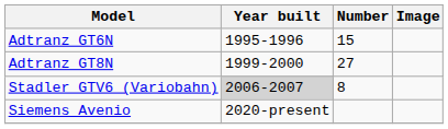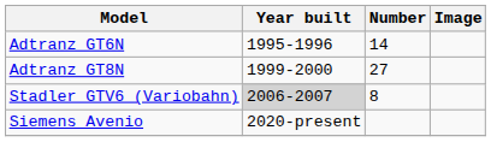Adtranz GT6N | Number: 15 -> 14
